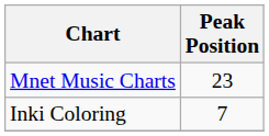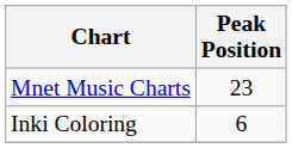Inki Coloring | Peak Position: 7 -> 6
